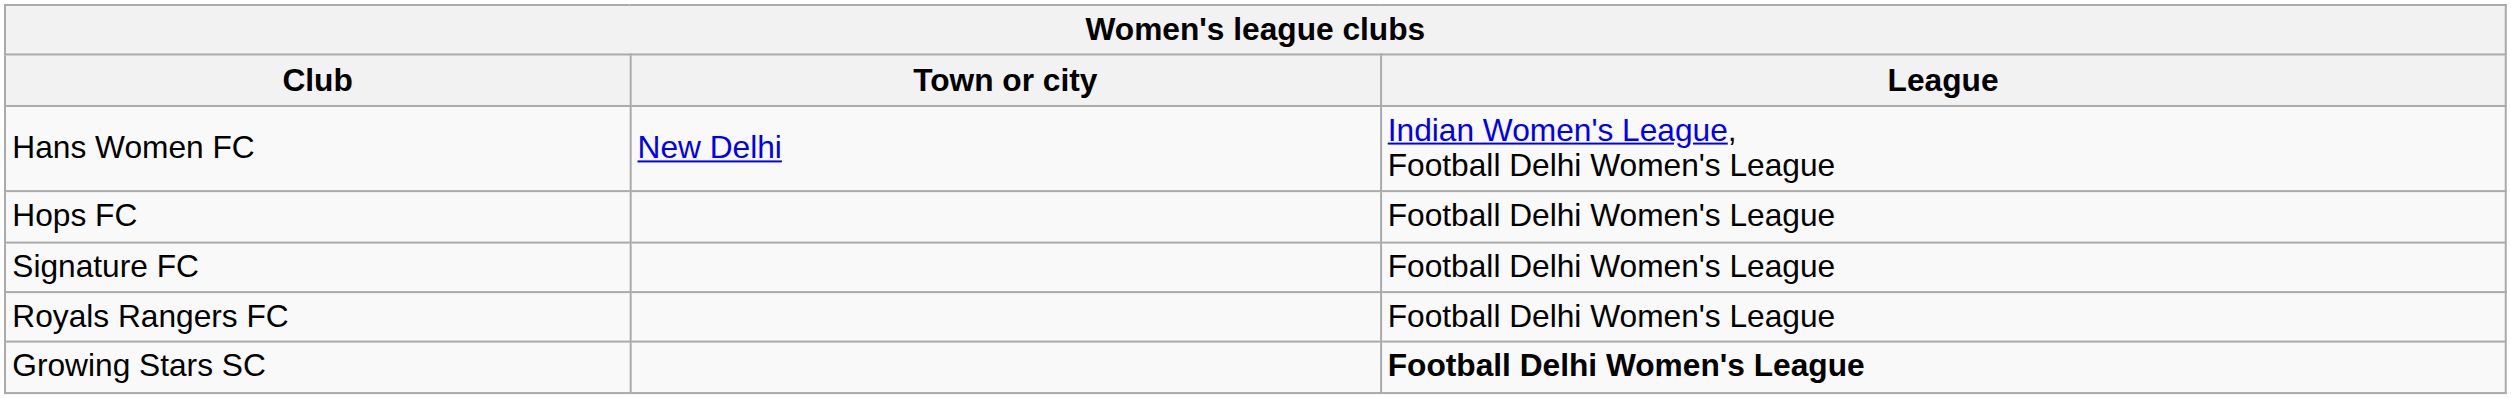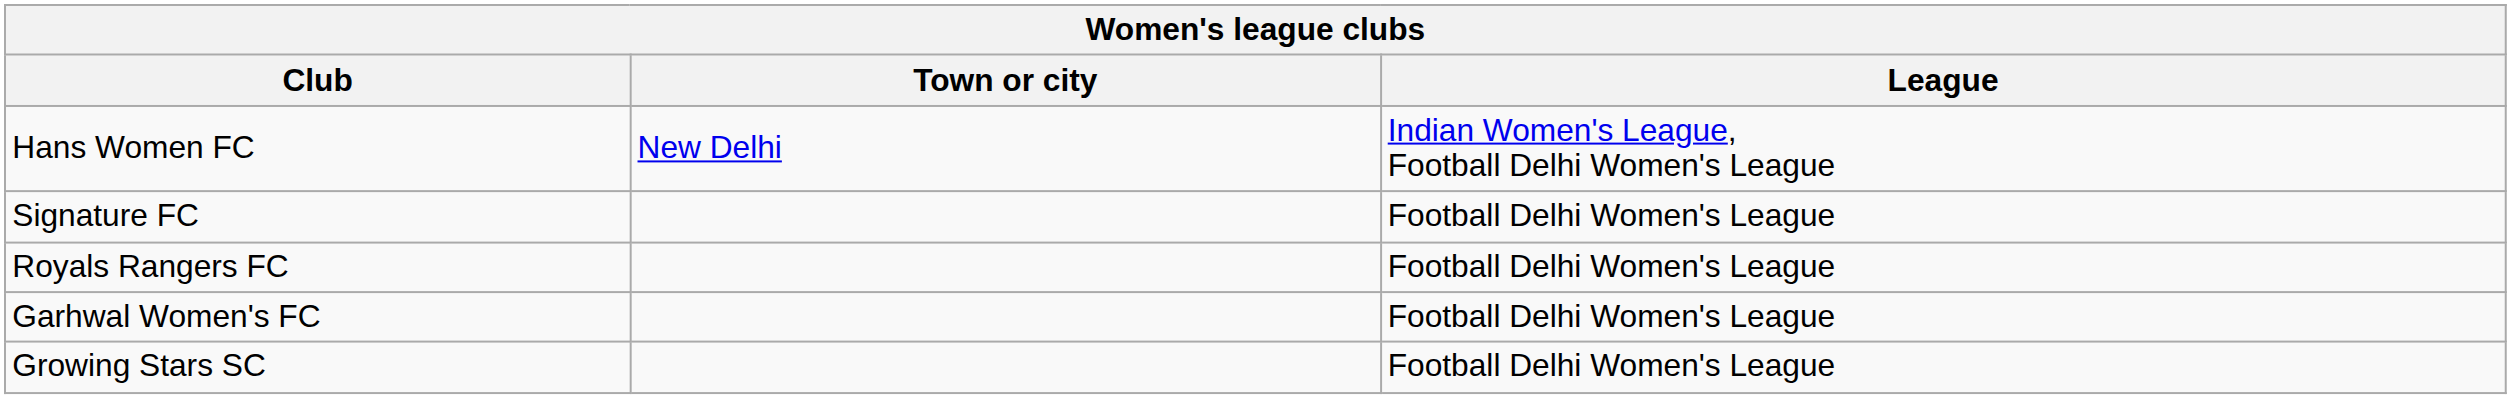- row: Hops FC | Football Delhi Women's League
+ row: Garhwal Women's FC | Football Delhi Women's League
Growing Stars SC | League: bold -> normal
